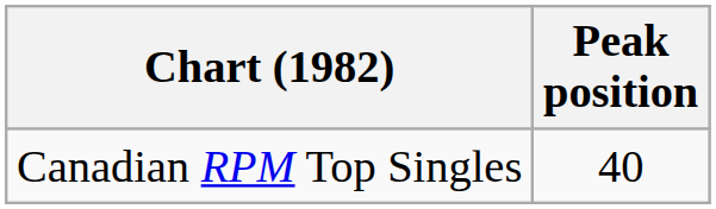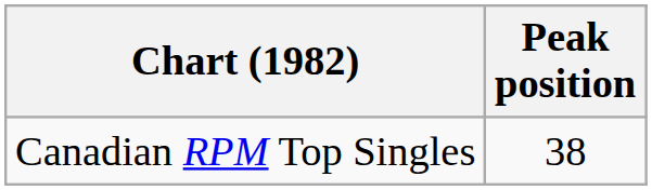Canadian RPM Top Singles | Peak position: 40 -> 38
